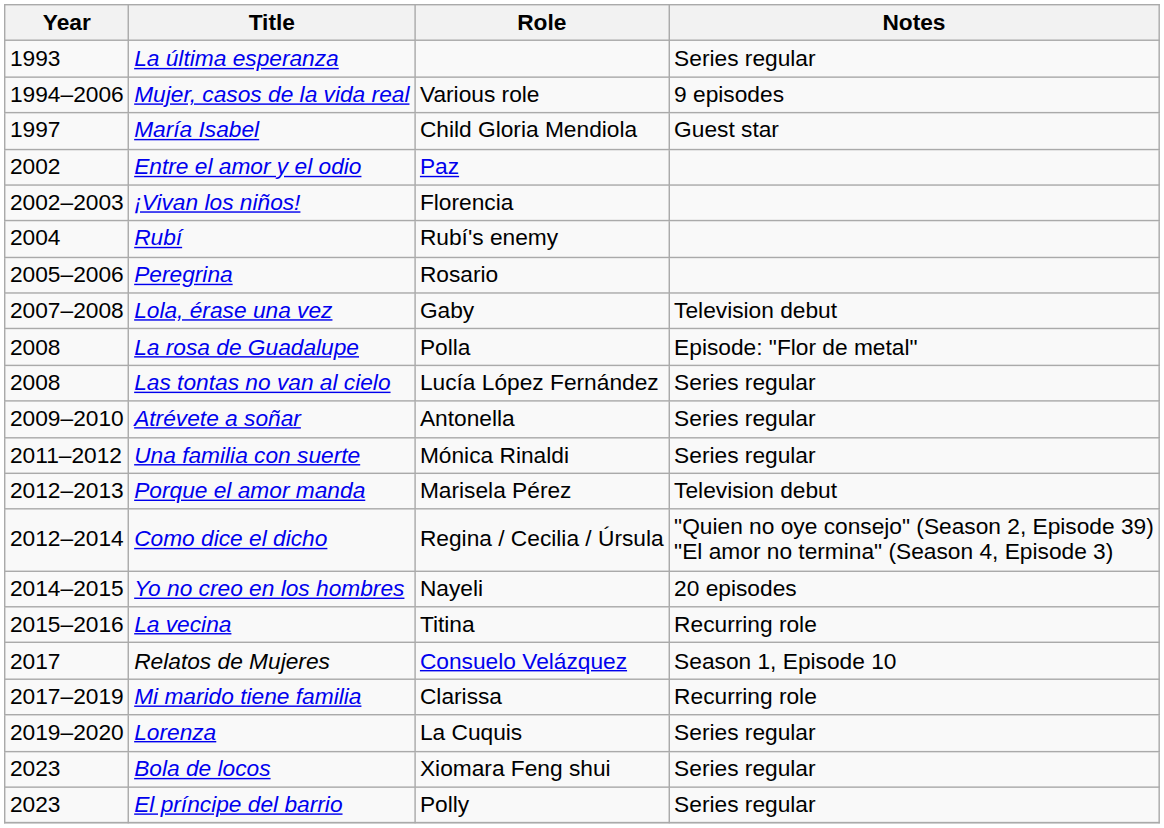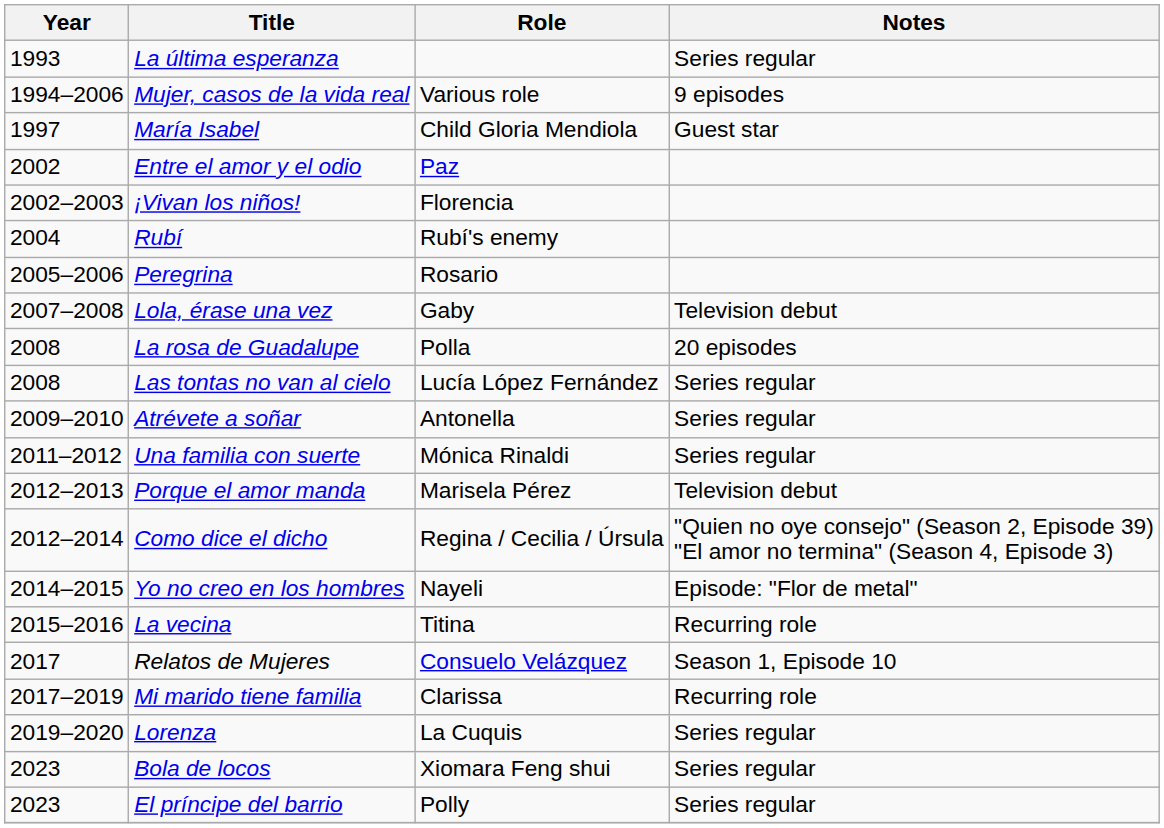La rosa de Guadalupe | Notes: Episode: "Flor de metal" -> 20 episodes
Yo no creo en los hombres | Notes: 20 episodes -> Episode: "Flor de metal"
